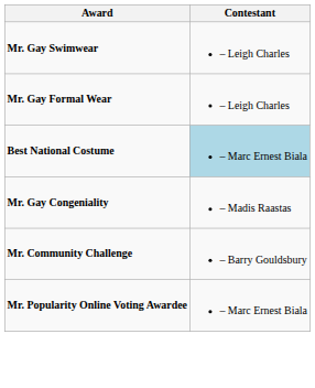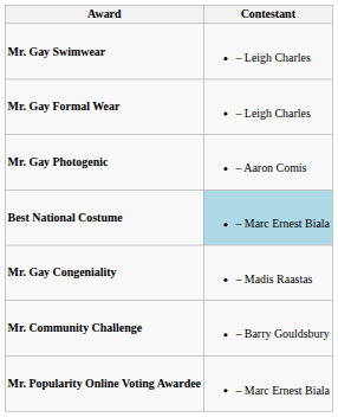+ row: Mr. Gay Photogenic | – Aaron Comis
